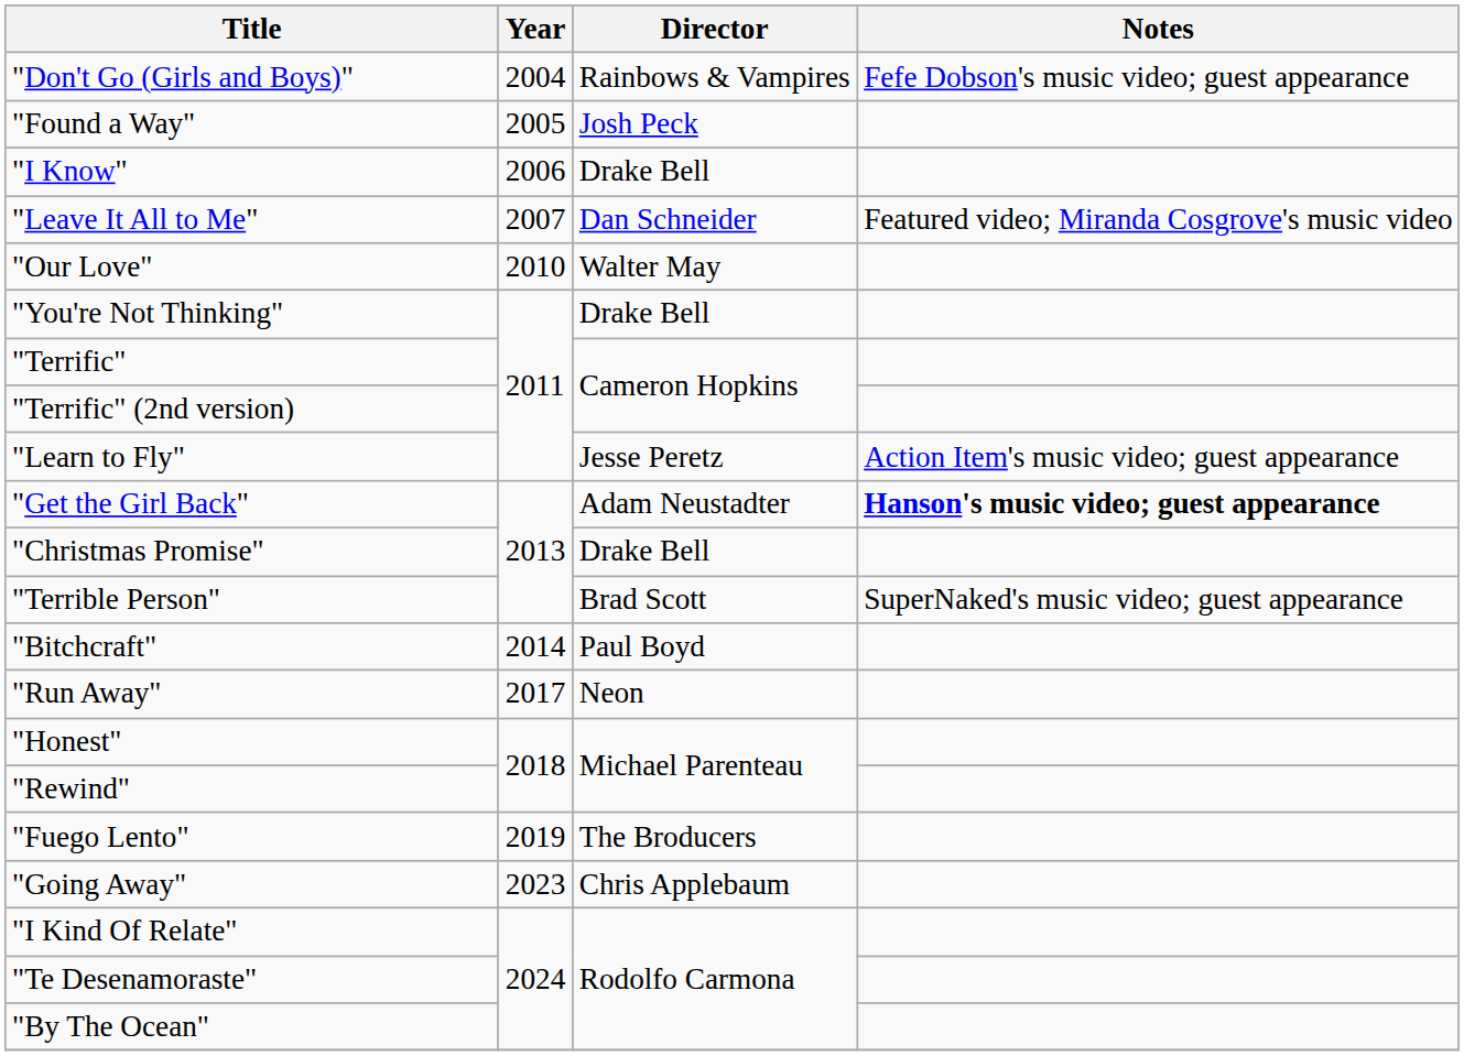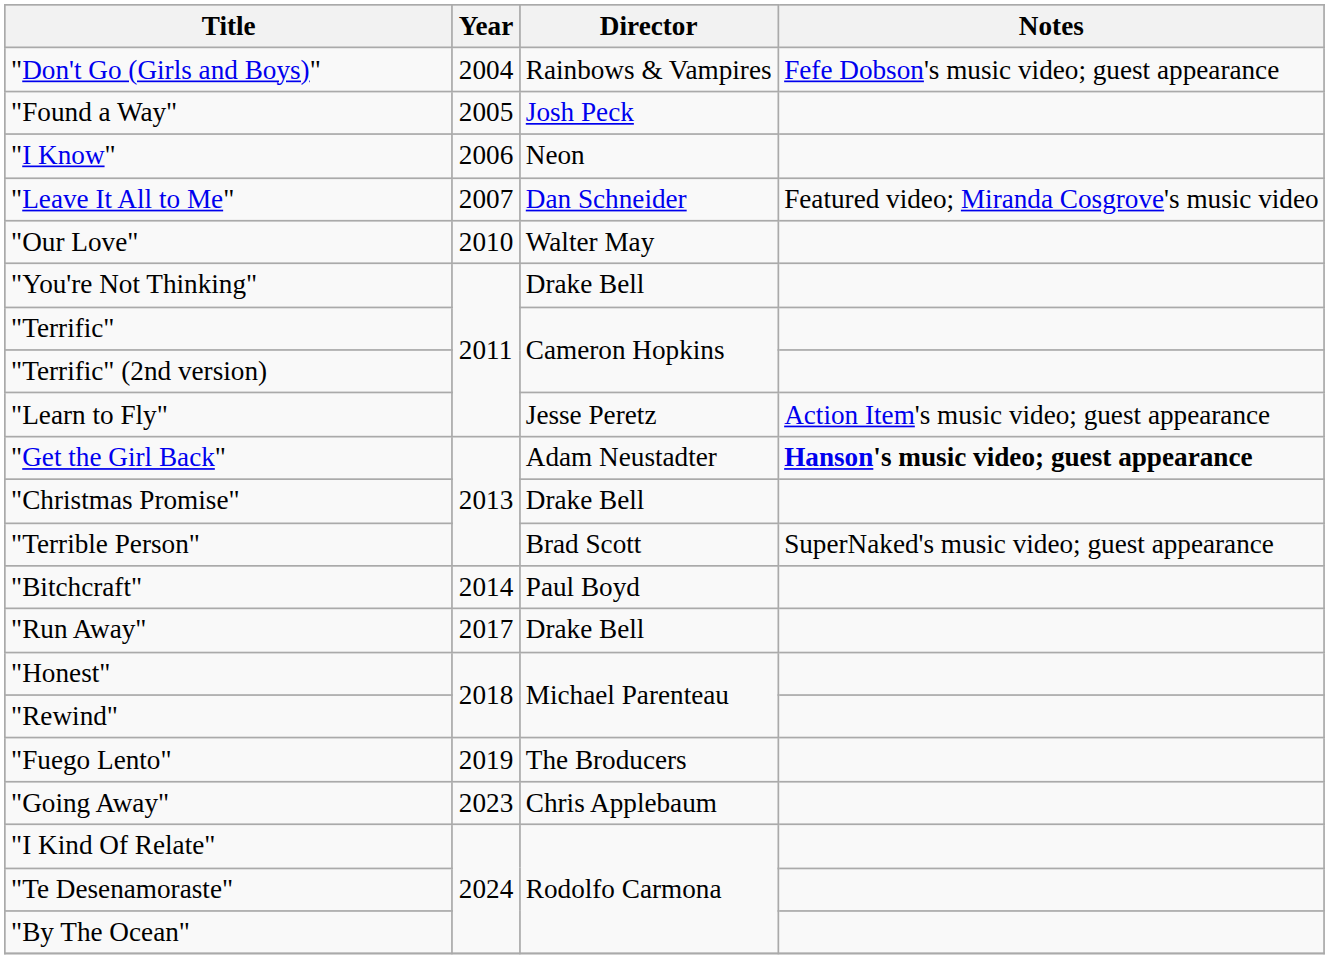"I Know" | Director: Drake Bell -> Neon
"Run Away" | Director: Neon -> Drake Bell
